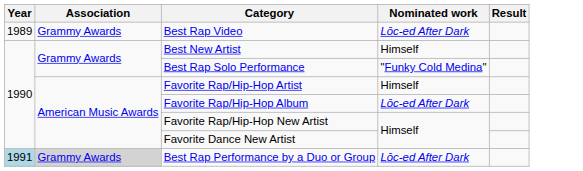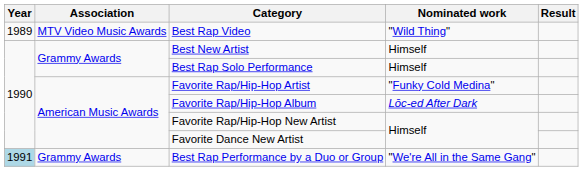Best Rap Video | Association: Grammy Awards -> MTV Video Music Awards
Best Rap Video | Nominated work: Lōc-ed After Dark -> "Wild Thing"
Best Rap Solo Performance | Nominated work: "Funky Cold Medina" -> Himself
Favorite Rap/Hip-Hop Artist | Nominated work: Himself -> "Funky Cold Medina"
Best Rap Performance by a Duo or Group | Association: lightgrey background -> no background
Best Rap Performance by a Duo or Group | Nominated work: Lōc-ed After Dark -> "We're All in the Same Gang"
